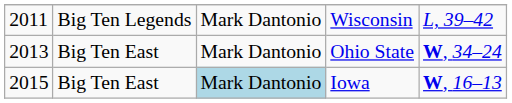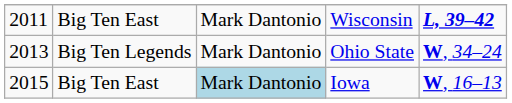Wisconsin | column 2: Big Ten Legends -> Big Ten East
Wisconsin | column 5: normal -> bold
Ohio State | column 2: Big Ten East -> Big Ten Legends
